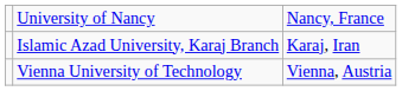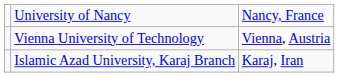rows swapped: Islamic Azad University, Karaj Branch <-> Vienna University of Technology
